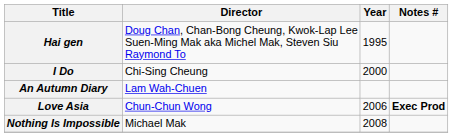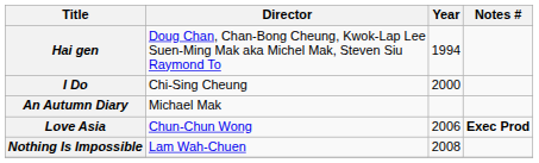Hai gen | Year: 1995 -> 1994
An Autumn Diary | Director: Lam Wah-Chuen -> Michael Mak
Nothing Is Impossible | Director: Michael Mak -> Lam Wah-Chuen
